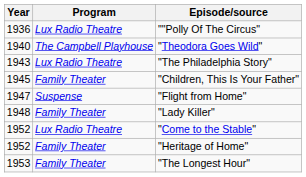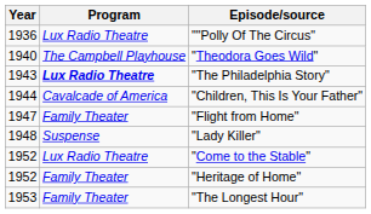"The Philadelphia Story" | Program: normal -> bold
"Children, This Is Your Father" | Year: 1945 -> 1944
"Children, This Is Your Father" | Program: Family Theater -> Cavalcade of America
"Flight from Home" | Program: Suspense -> Family Theater
"Lady Killer" | Program: Family Theater -> Suspense
